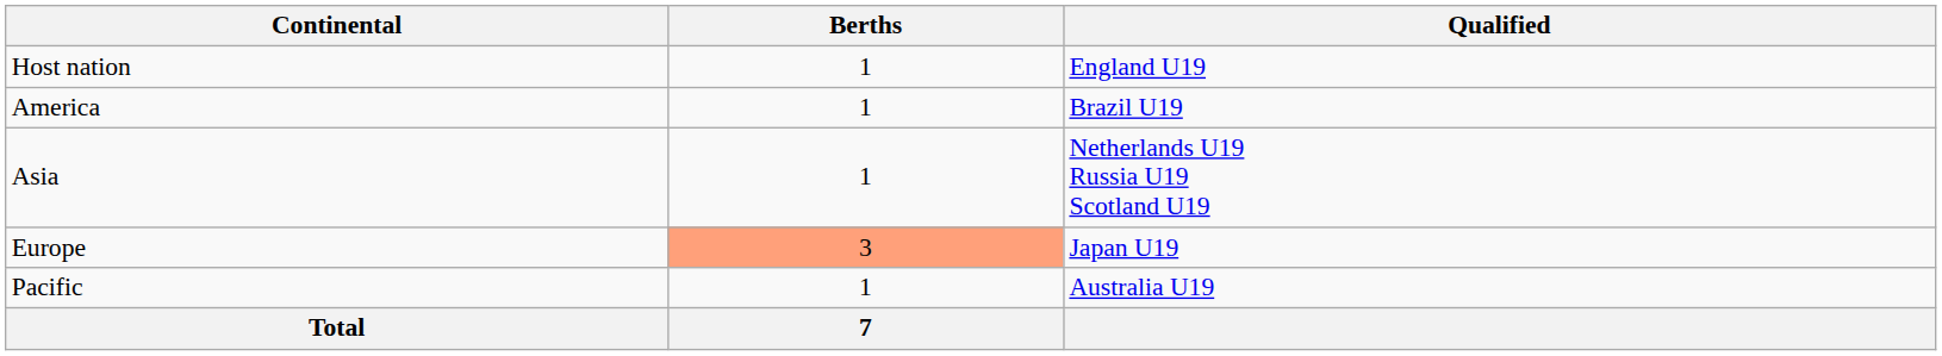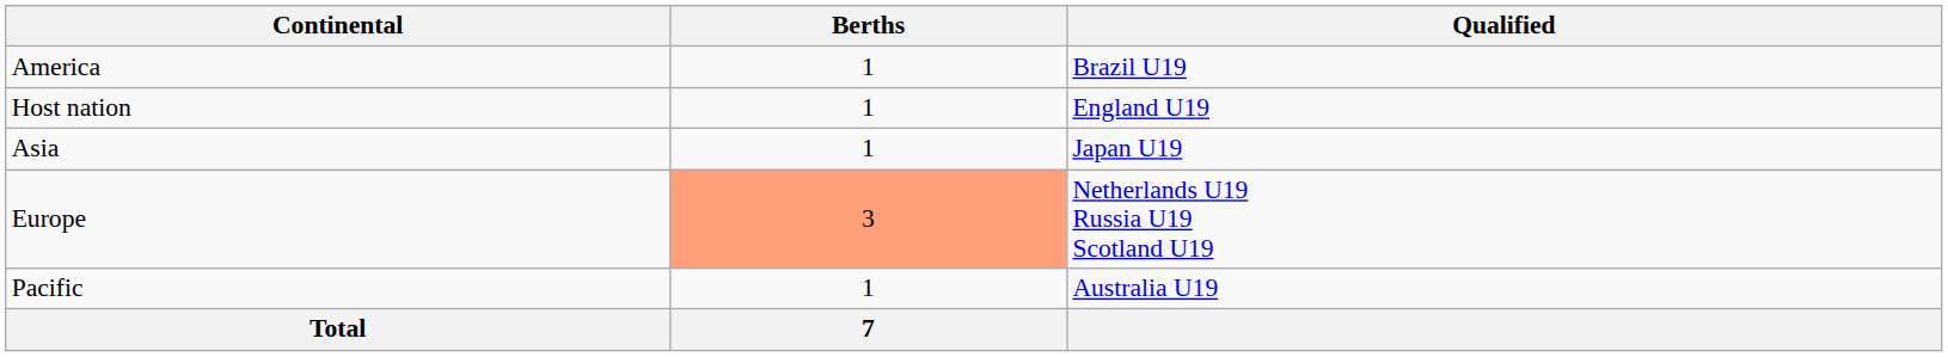rows swapped: Host nation <-> America
Asia | Qualified: Netherlands U19 Russia U19 Scotland U19 -> Japan U19
Europe | Qualified: Japan U19 -> Netherlands U19 Russia U19 Scotland U19
